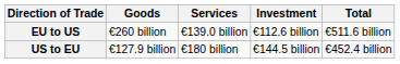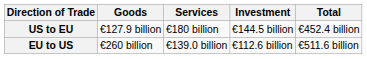rows swapped: EU to US <-> US to EU
